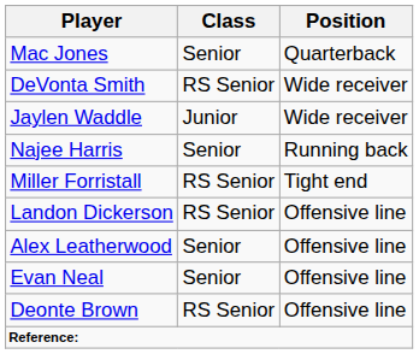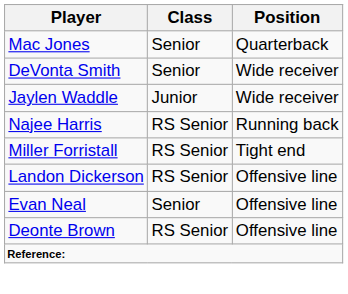DeVonta Smith | Class: RS Senior -> Senior
Najee Harris | Class: Senior -> RS Senior
- row: Alex Leatherwood | Senior | Offensive line
